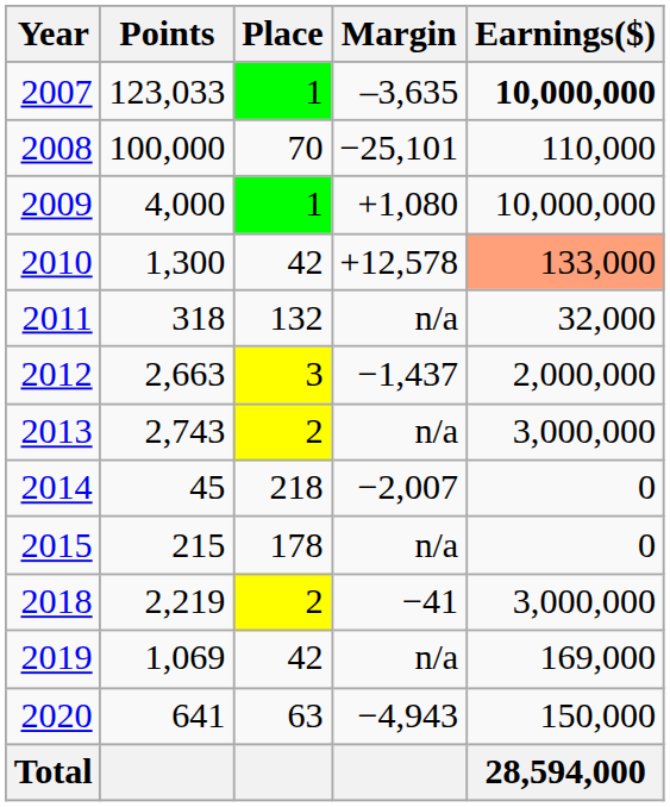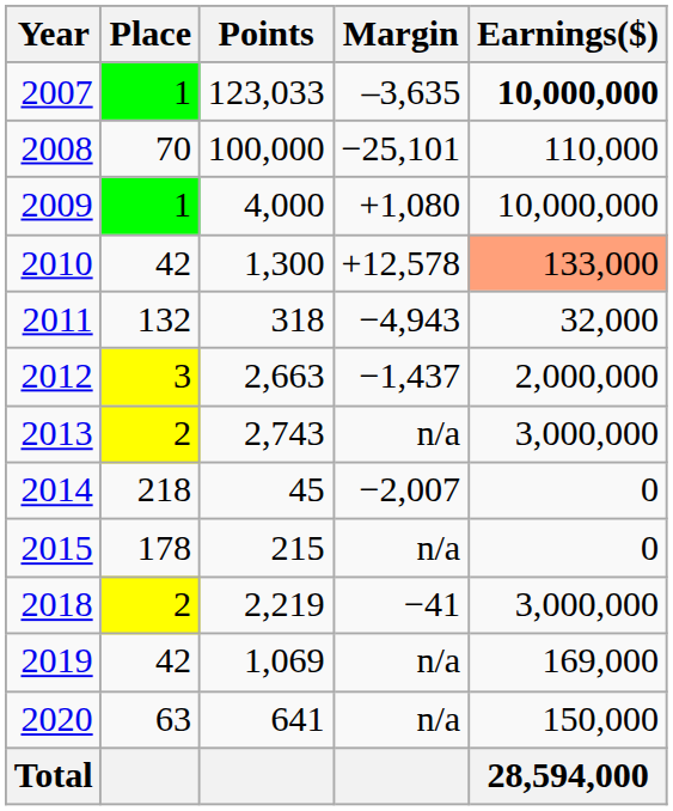columns swapped: Place <-> Points
2011 | Margin: n/a -> −4,943
2020 | Margin: −4,943 -> n/a
